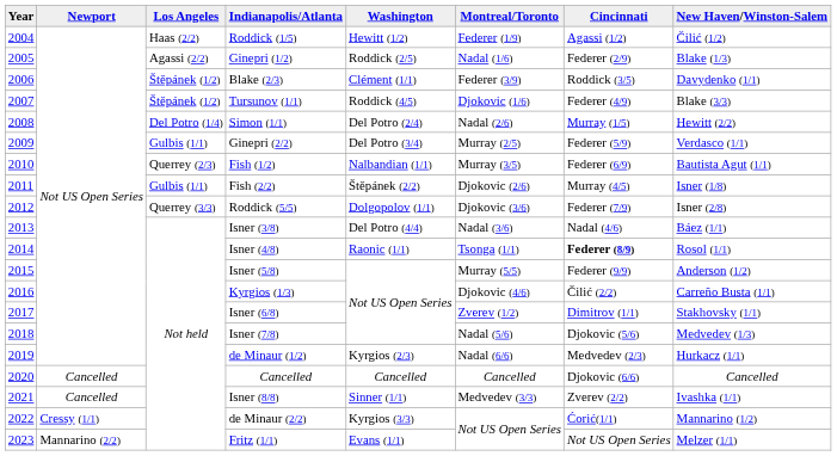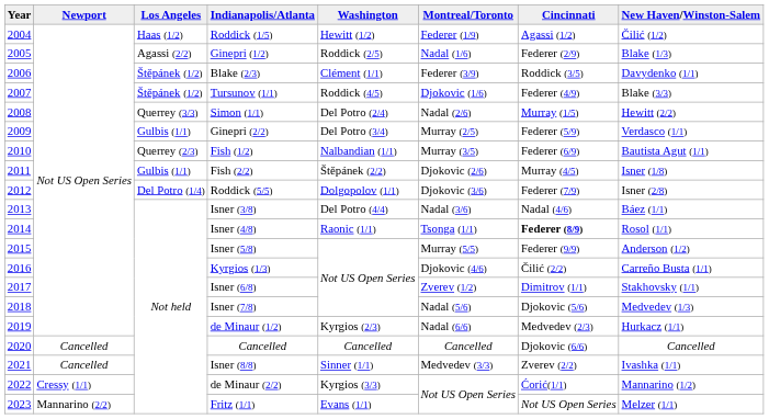Roddick (1/5) | Los Angeles: Haas (2/2) -> Haas (1/2)
Simon (1/1) | Los Angeles: Del Potro (1/4) -> Querrey (3/3)
Roddick (5/5) | Los Angeles: Querrey (3/3) -> Del Potro (1/4)
